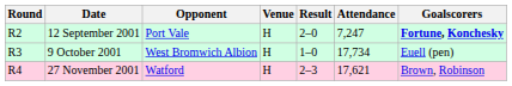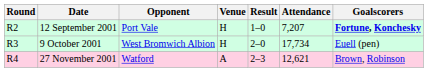12 September 2001 | Result: 2–0 -> 1–0
12 September 2001 | Attendance: 7,247 -> 7,207
9 October 2001 | Result: 1–0 -> 2–0
27 November 2001 | Venue: H -> A
27 November 2001 | Attendance: 17,621 -> 12,621
